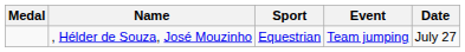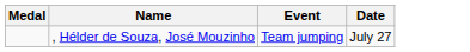- column: Sport | Equestrian
